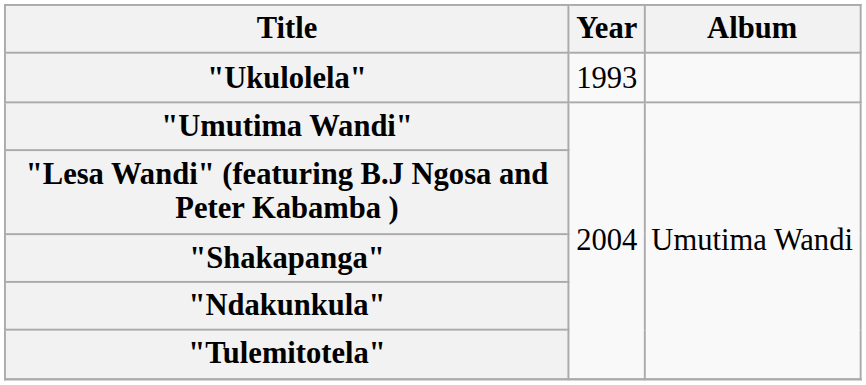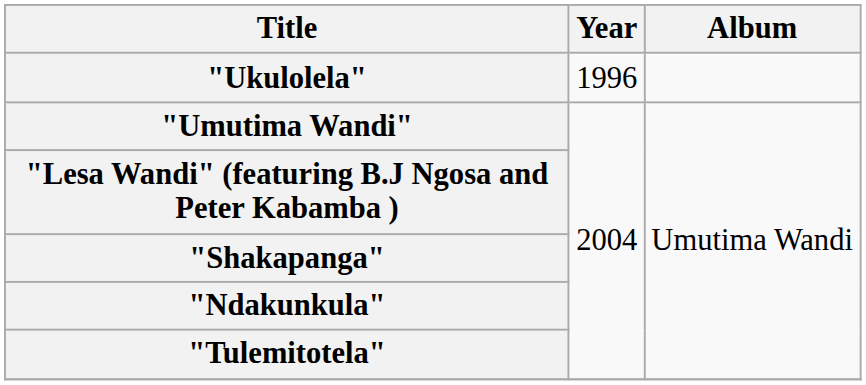"Ukulolela" | Year: 1993 -> 1996
